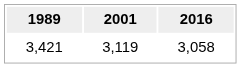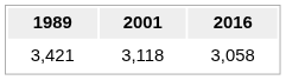3,421 | 2001: 3,119 -> 3,118
